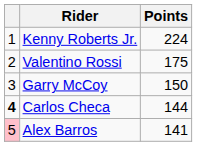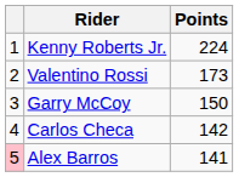Valentino Rossi | Points: 175 -> 173
Carlos Checa | column 1: bold -> normal
Carlos Checa | Points: 144 -> 142
